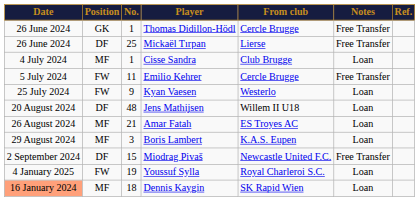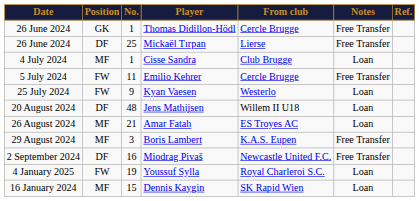Boris Lambert | Notes: Loan -> Free Transfer
Miodrag Pivaš | No.: 15 -> 16
Dennis Kaygin | Date: lightsalmon background -> no background
Dennis Kaygin | No.: 18 -> 15
